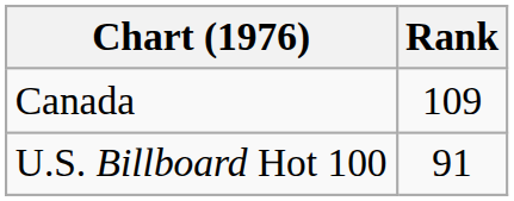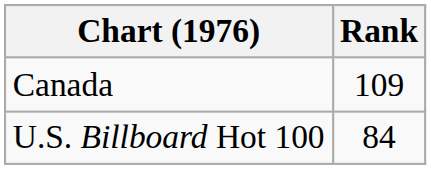U.S. Billboard Hot 100 | Rank: 91 -> 84
